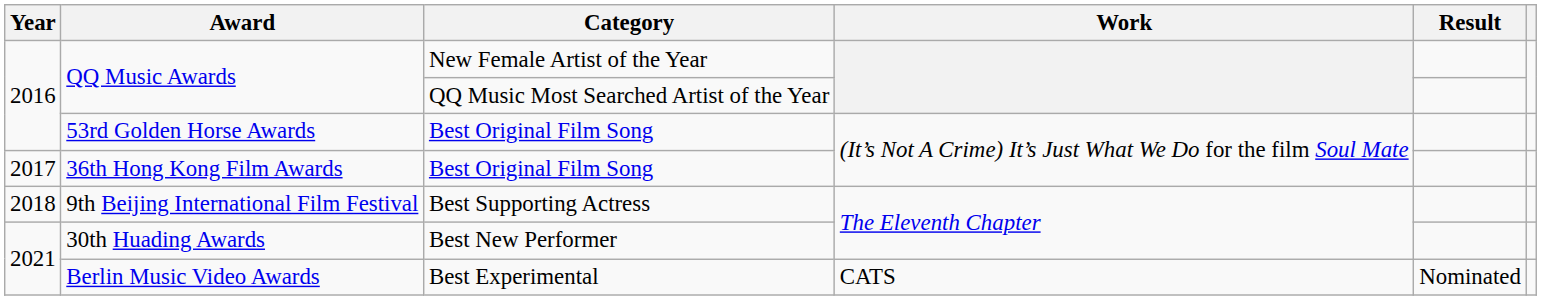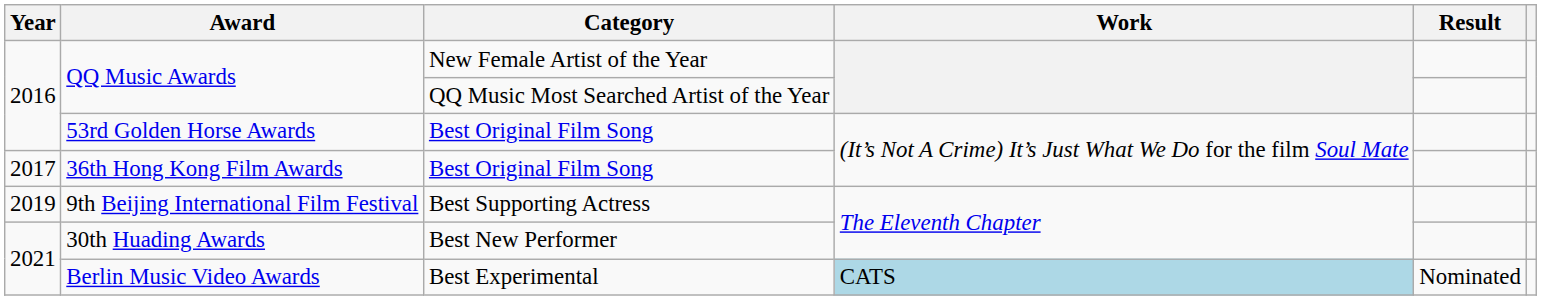9th Beijing International Film Festival | Year: 2018 -> 2019
Berlin Music Video Awards | Work: no background -> lightblue background
